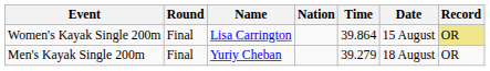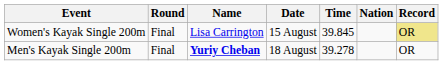columns swapped: Nation <-> Date
Women's Kayak Single 200m | Time: 39.864 -> 39.845
Men's Kayak Single 200m | Name: normal -> bold
Men's Kayak Single 200m | Time: 39.279 -> 39.278
